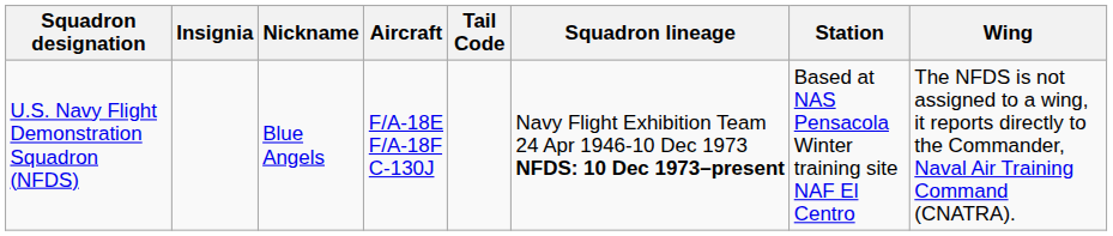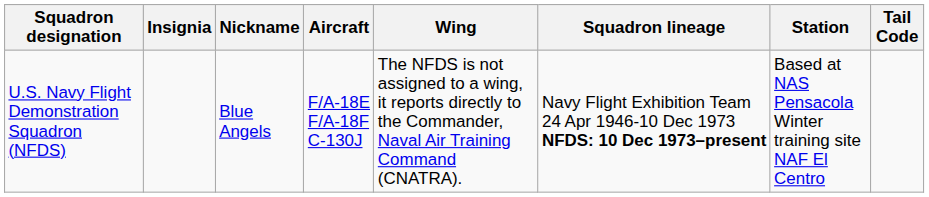columns swapped: Wing <-> Tail Code
